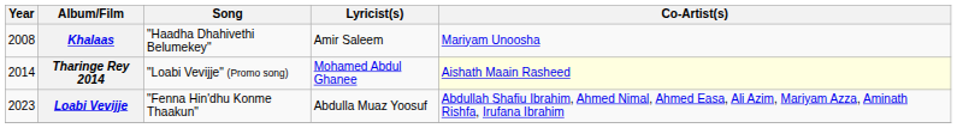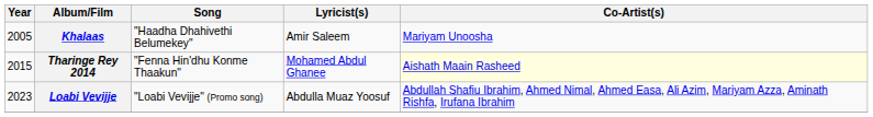Khalaas | Year: 2008 -> 2005
Tharinge Rey 2014 | Year: 2014 -> 2015
Tharinge Rey 2014 | Song: "Loabi Vevijje" (Promo song) -> "Fenna Hin'dhu Konme Thaakun"
Loabi Vevijje | Song: "Fenna Hin'dhu Konme Thaakun" -> "Loabi Vevijje" (Promo song)
